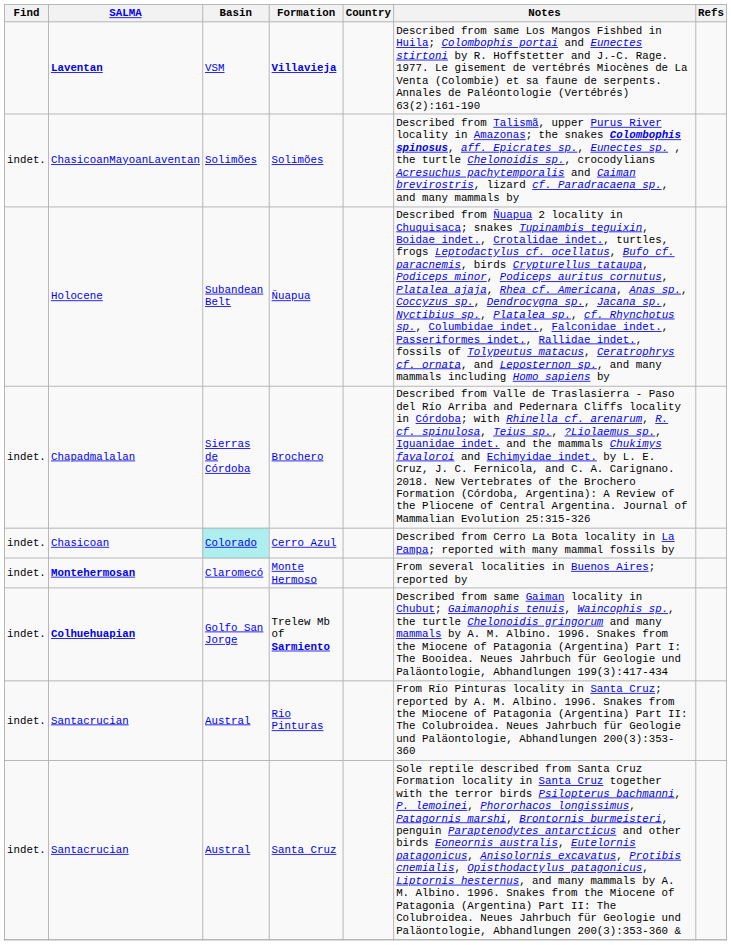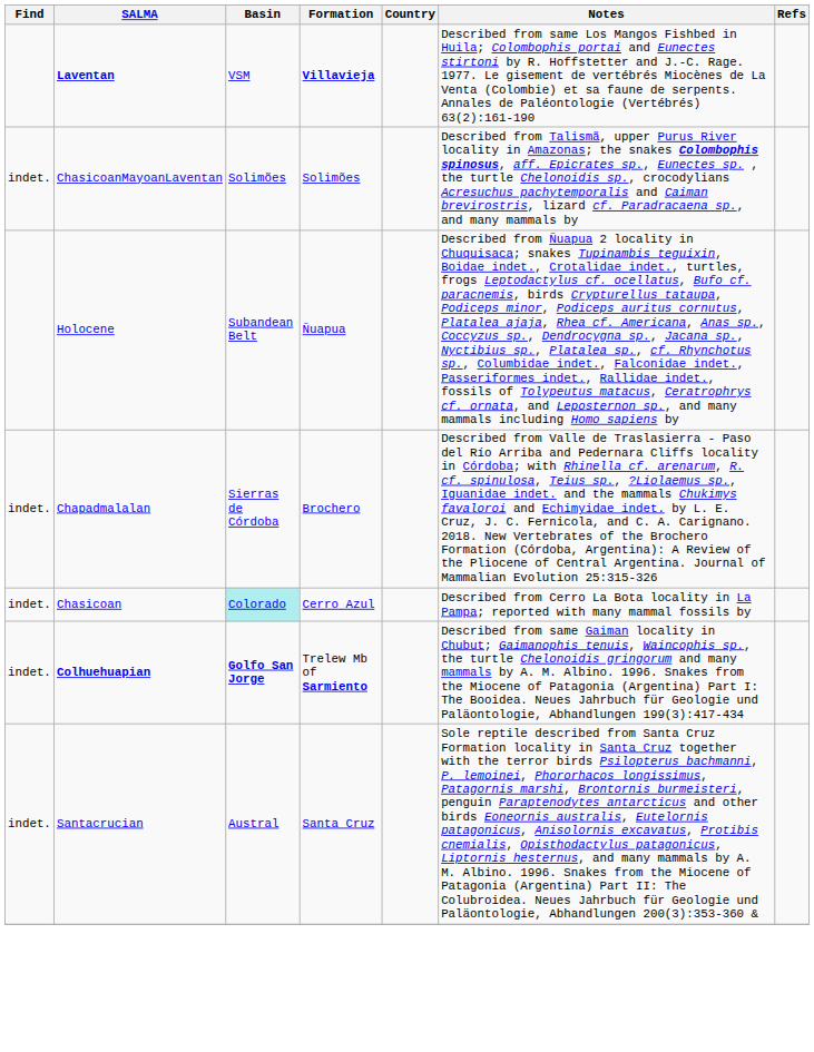- row: indet. | Montehermosan | Claromecó | Monte Hermoso | From several localities in Buenos Aires; reported by
Trelew Mb of Sarmiento | Basin: normal -> bold
- row: indet. | Santacrucian | Austral | Rio Pinturas | From Río Pinturas locality in Santa Cruz; reported by A. M. Albino. 1996. Snakes from the Miocene of Patagonia (Argentina) Part II: The Colubroidea. Neues Jahrbuch für Geologie und Paläontologie, Abhandlungen 200(3):353-360
